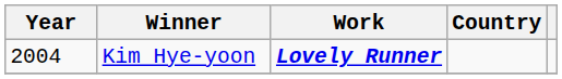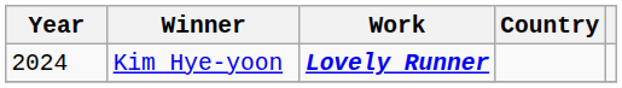Kim Hye-yoon | Year: 2004 -> 2024
